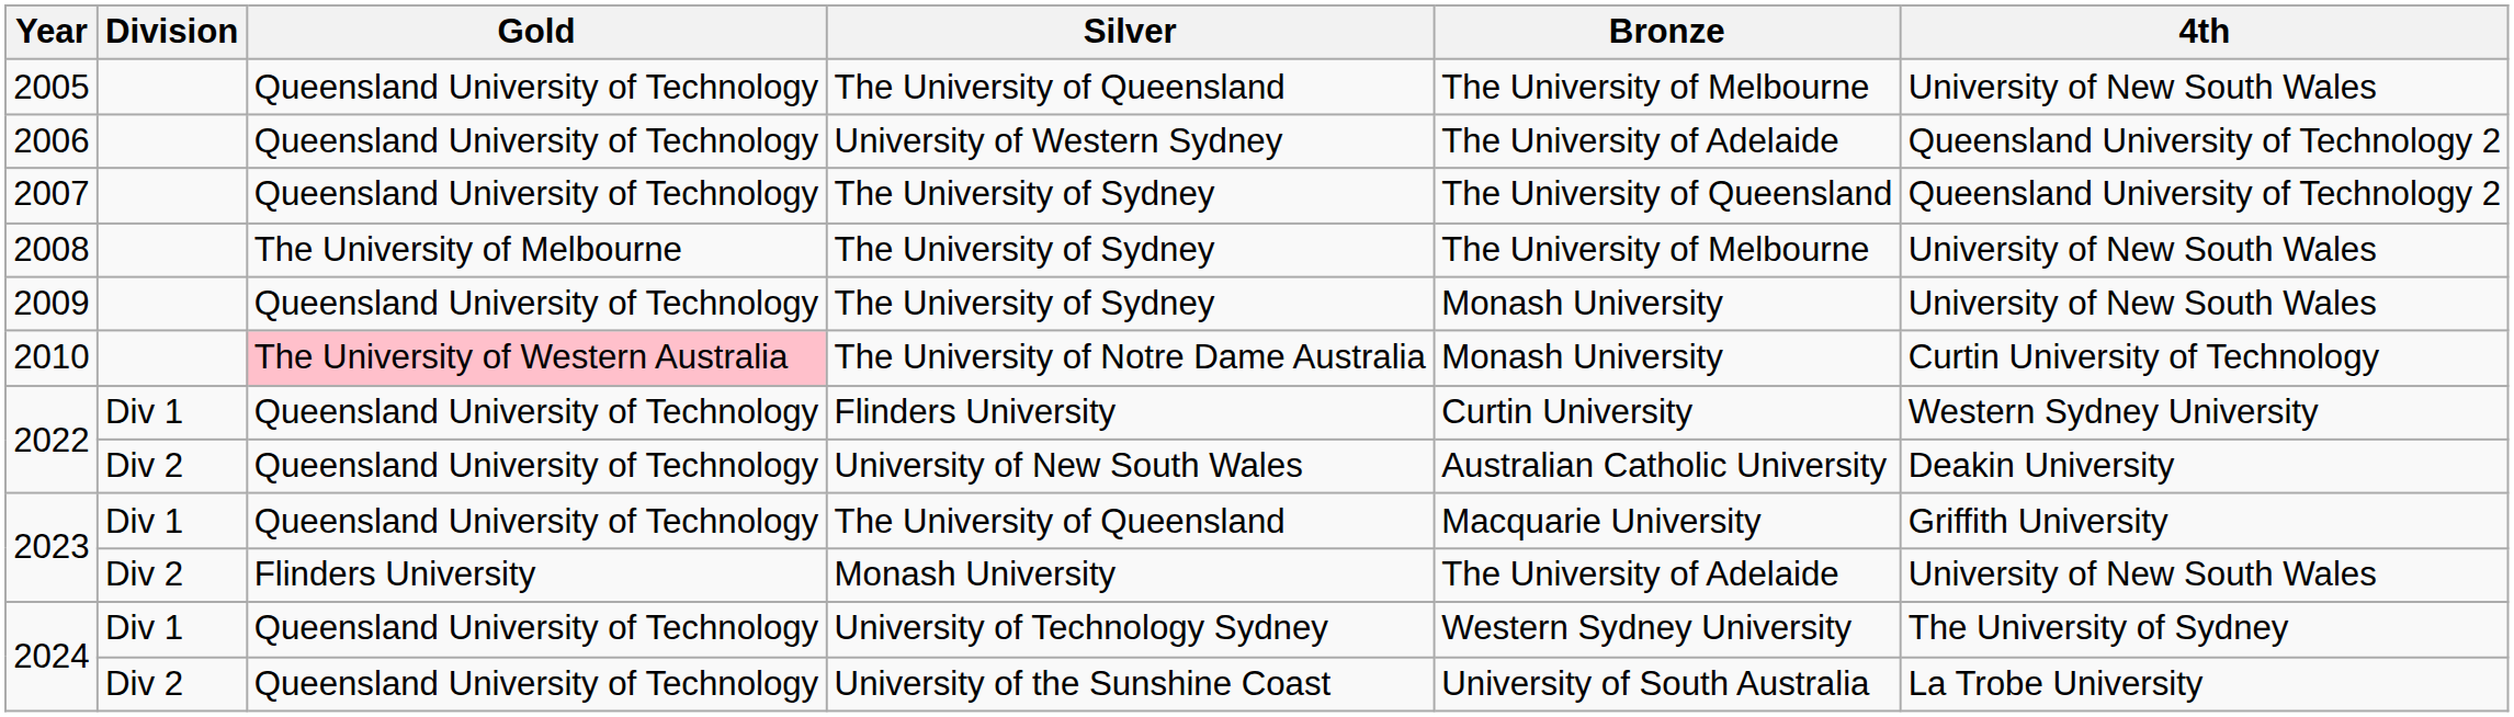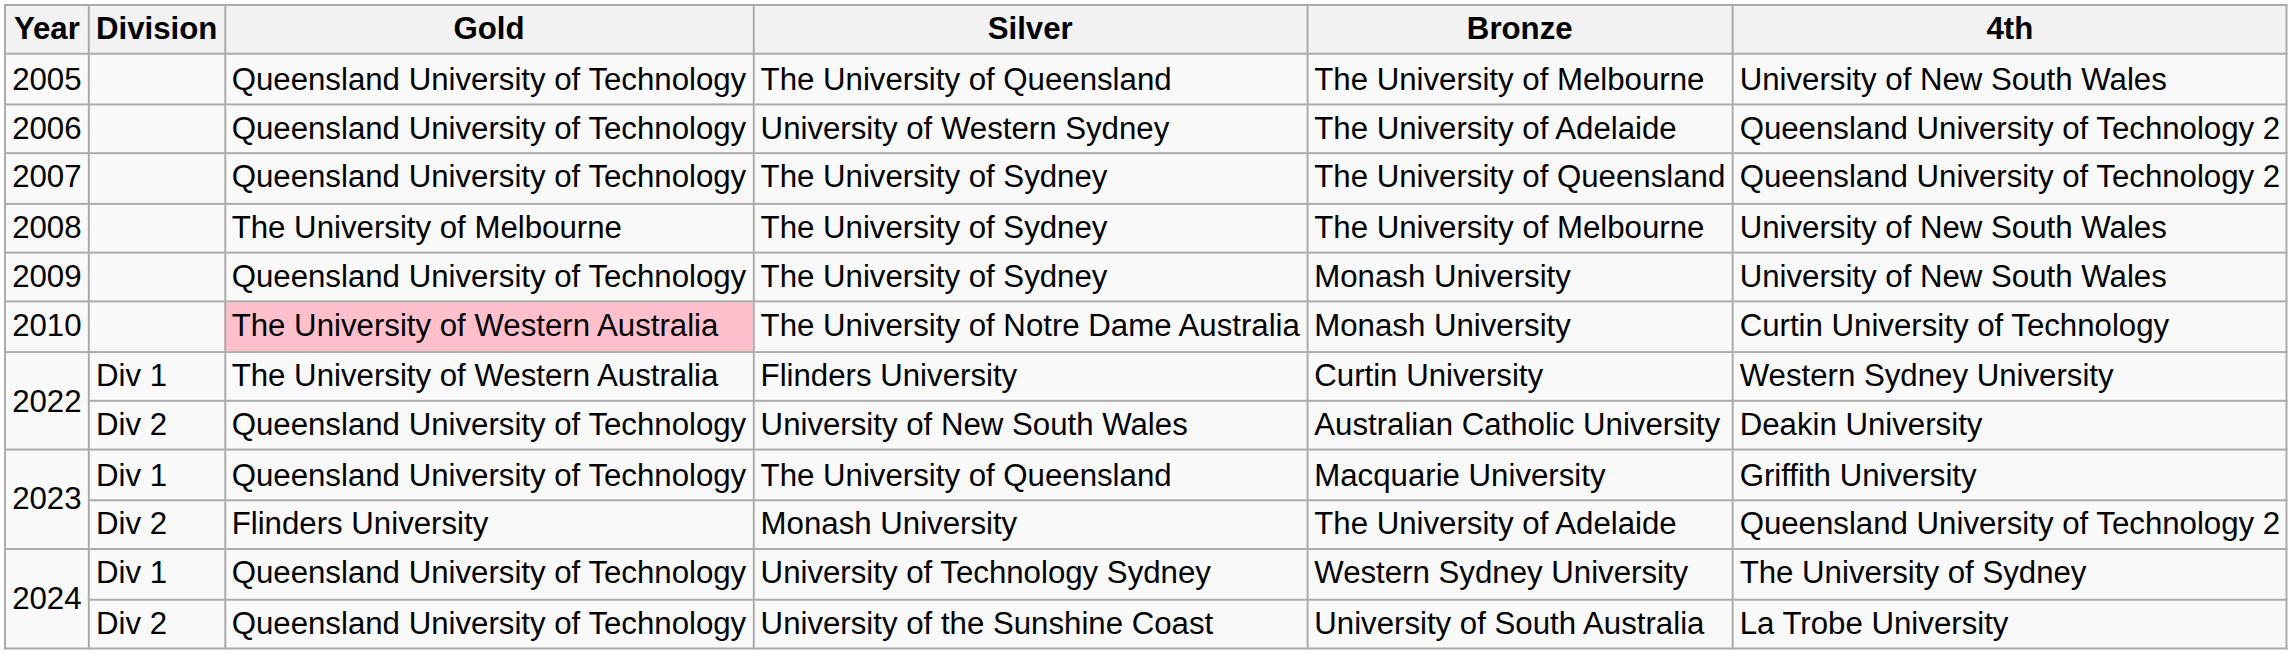2022 / Flinders University | Gold: Queensland University of Technology -> The University of Western Australia
2023 / Monash University | 4th: University of New South Wales -> Queensland University of Technology 2
